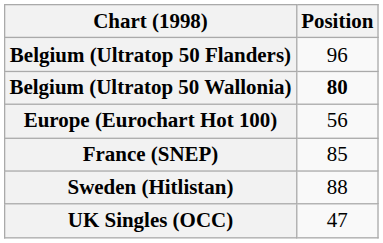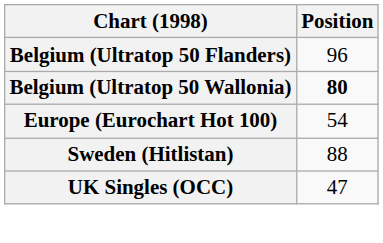Europe (Eurochart Hot 100) | Position: 56 -> 54
- row: France (SNEP) | 85
